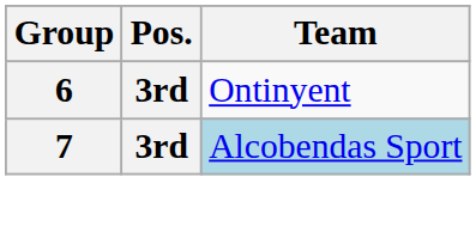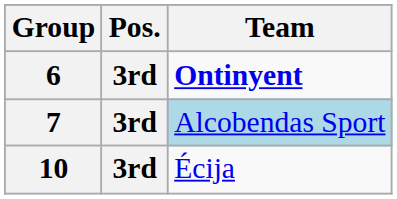6 | Team: normal -> bold
+ row: 10 | 3rd | Écija
